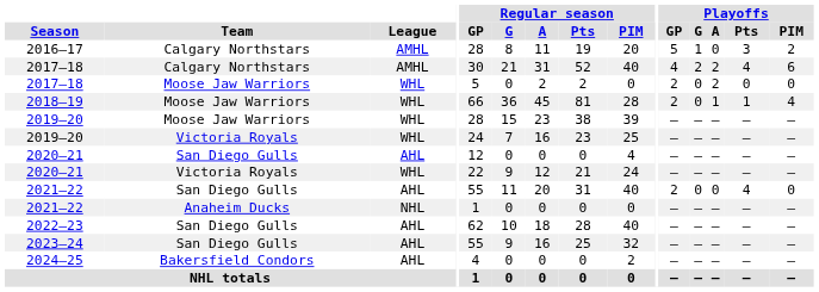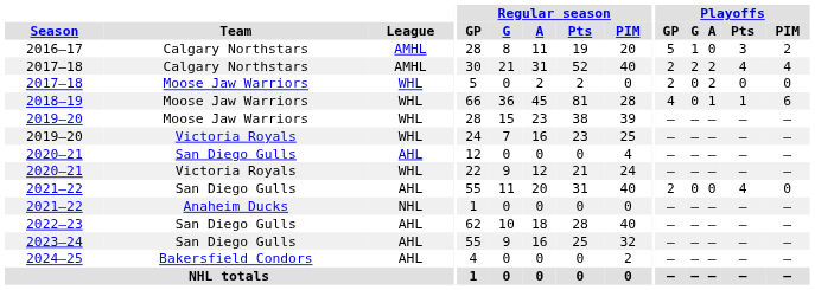2017–18 / Calgary Northstars | Playoffs / GP: 4 -> 2
2017–18 / Calgary Northstars | Playoffs / PIM: 6 -> 4
2018–19 | Playoffs / GP: 2 -> 4
2018–19 | Playoffs / PIM: 4 -> 6
